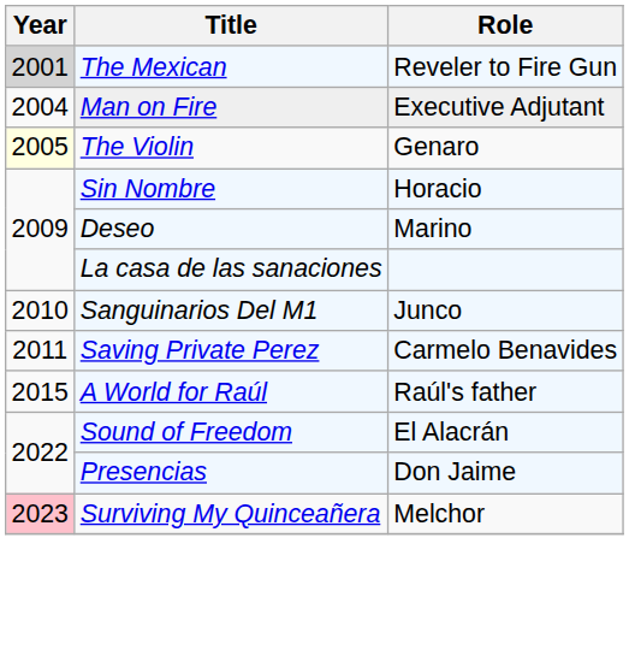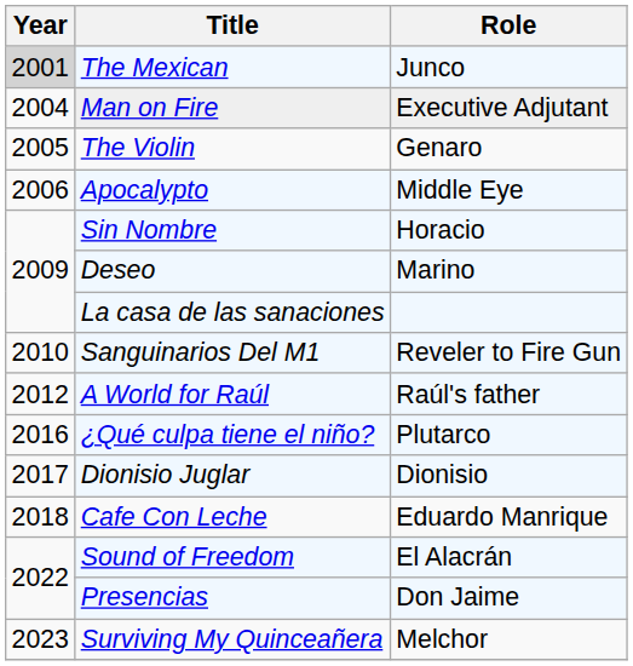The Mexican | Role: Reveler to Fire Gun -> Junco
The Violin | Year: lightyellow background -> no background
+ row: 2006 | Apocalypto | Middle Eye
Sanguinarios Del M1 | Role: Junco -> Reveler to Fire Gun
- row: 2011 | Saving Private Perez | Carmelo Benavides
A World for Raúl | Year: 2015 -> 2012
+ row: 2016 | ¿Qué culpa tiene el niño? | Plutarco
+ row: 2017 | Dionisio Juglar | Dionisio
+ row: 2018 | Cafe Con Leche | Eduardo Manrique
Surviving My Quinceañera | Year: pink background -> no background
